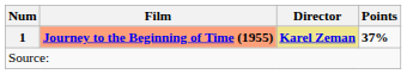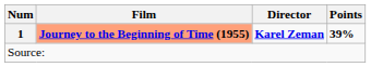1 | Director: khaki background -> no background
1 | Points: 37% -> 39%
